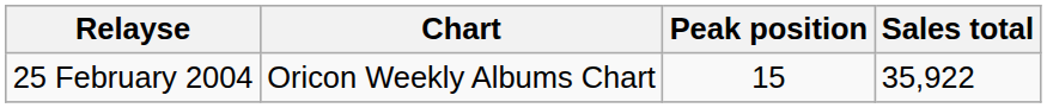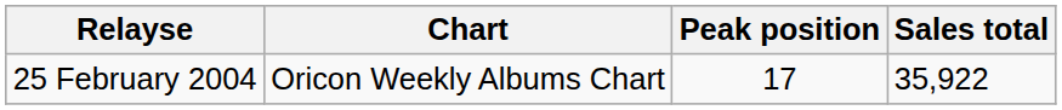25 February 2004 | Peak position: 15 -> 17
